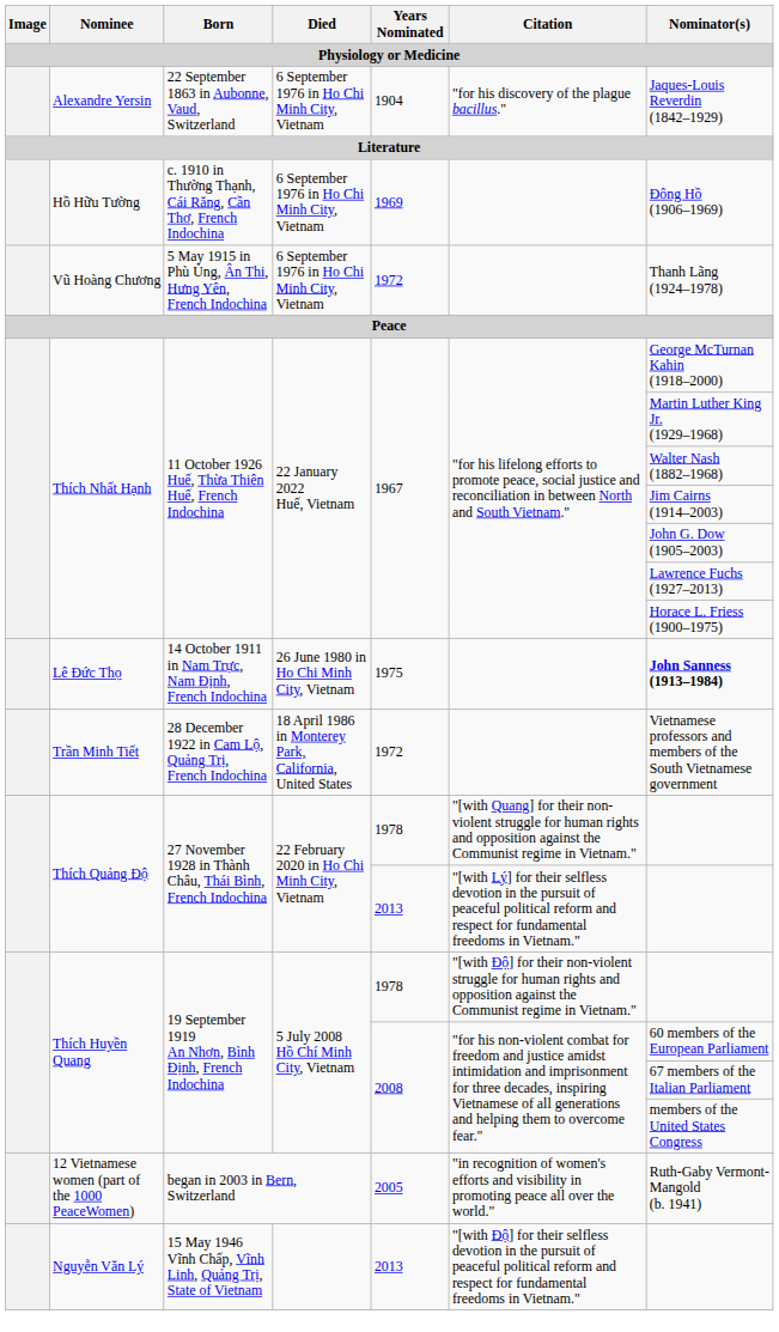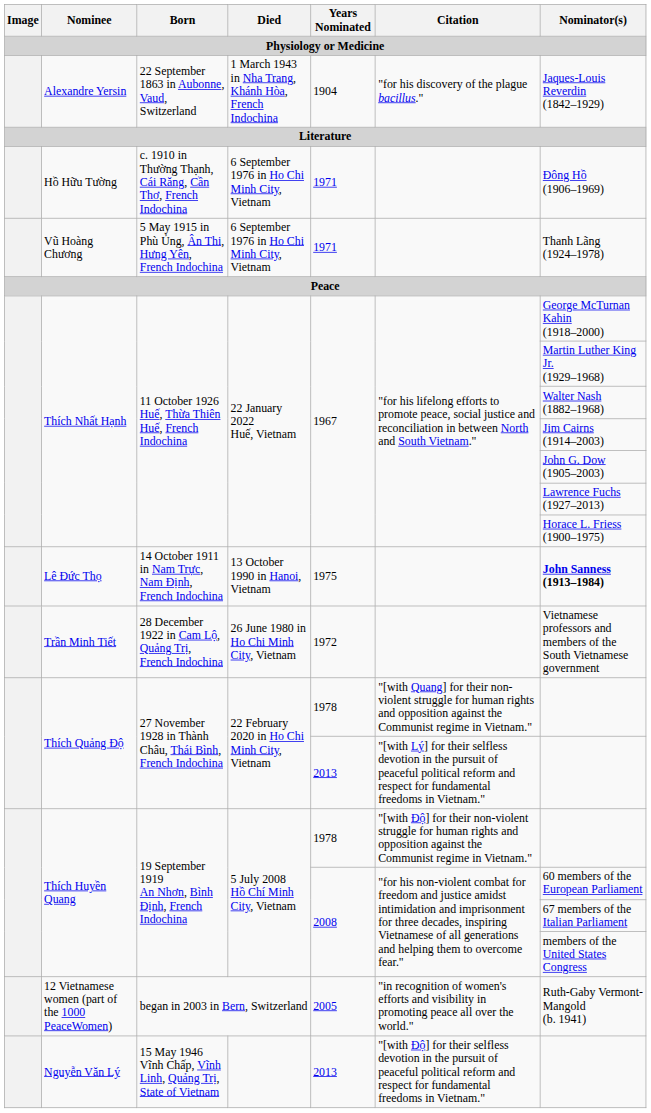Alexandre Yersin | Died: 6 September 1976 in Ho Chi Minh City, Vietnam -> 1 March 1943 in Nha Trang, Khánh Hòa, French Indochina
Hồ Hữu Tường | Years Nominated: 1969 -> 1971
Vũ Hoàng Chương | Years Nominated: 1972 -> 1971
Lê Đức Thọ | Died: 26 June 1980 in Ho Chi Minh City, Vietnam -> 13 October 1990 in Hanoi, Vietnam
Trần Minh Tiết | Died: 18 April 1986 in Monterey Park, California, United States -> 26 June 1980 in Ho Chi Minh City, Vietnam
